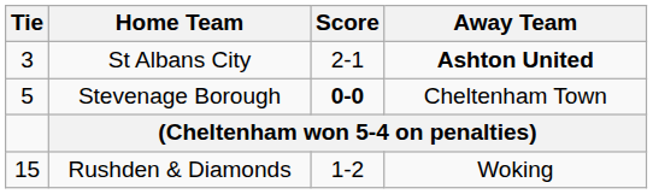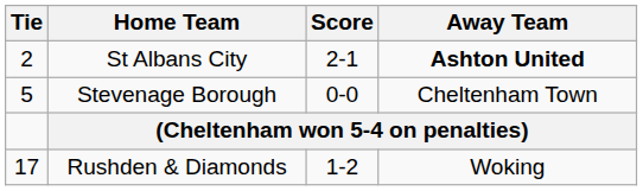St Albans City | Tie: 3 -> 2
Stevenage Borough | Score: bold -> normal
Rushden & Diamonds | Tie: 15 -> 17
